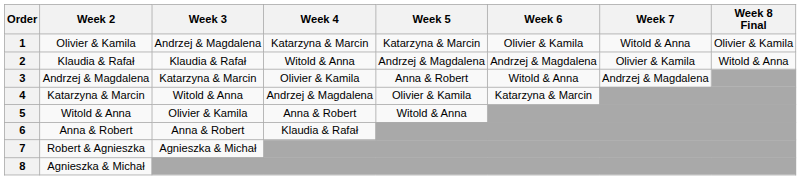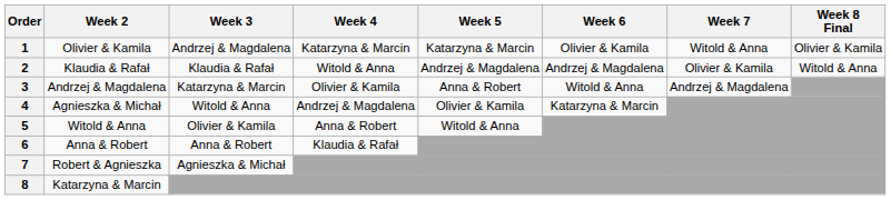4 | Week 2: Katarzyna & Marcin -> Agnieszka & Michał
8 | Week 2: Agnieszka & Michał -> Katarzyna & Marcin
